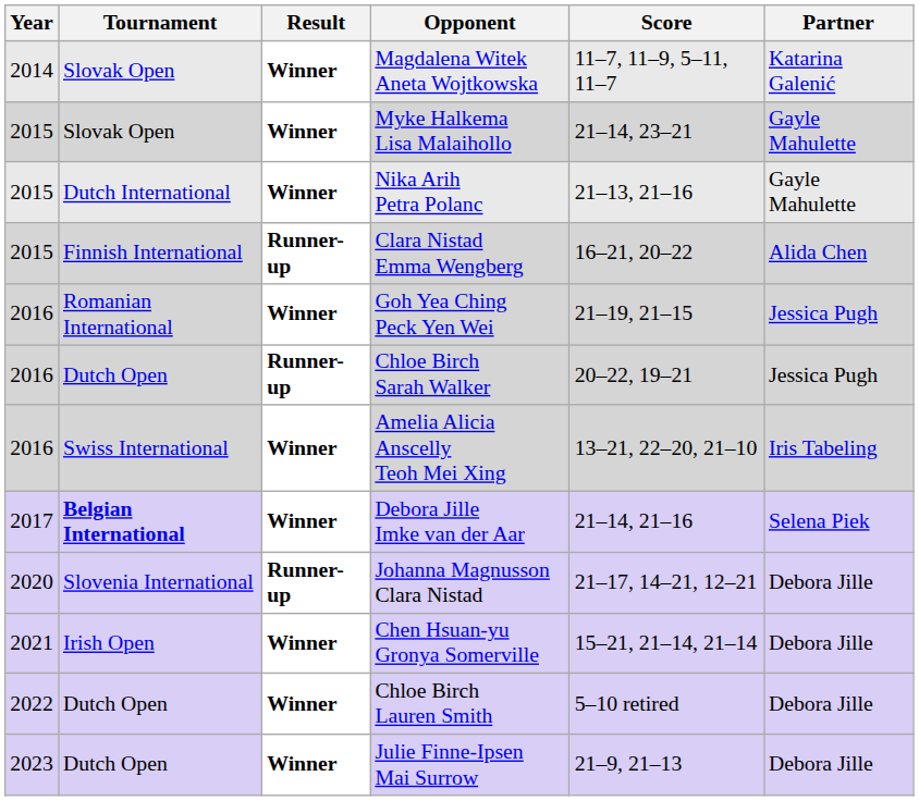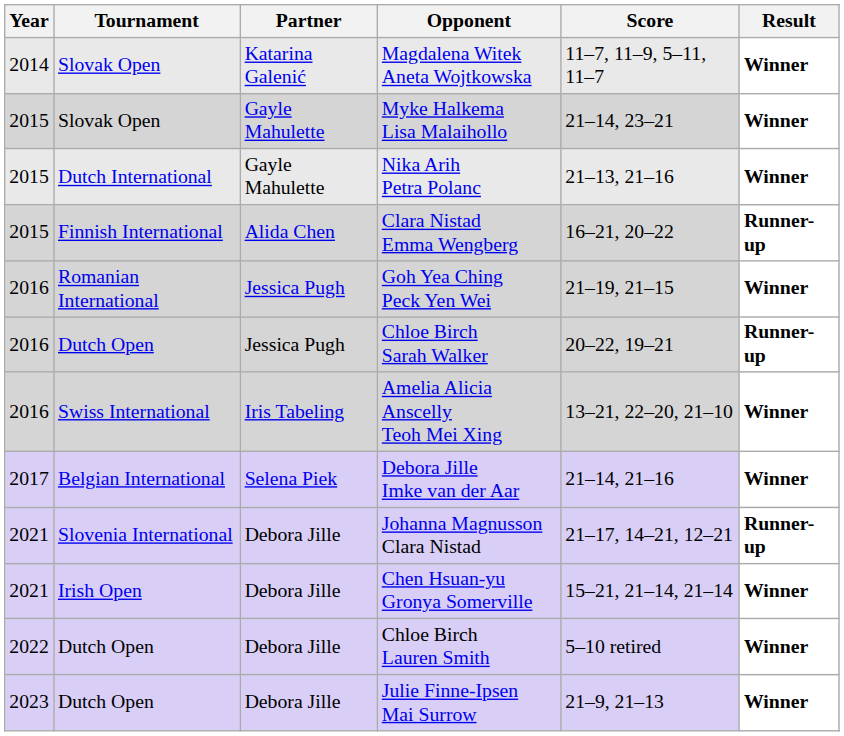columns swapped: Partner <-> Result
Debora Jille Imke van der Aar | Tournament: bold -> normal
Johanna Magnusson Clara Nistad | Year: 2020 -> 2021
